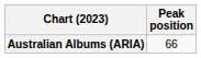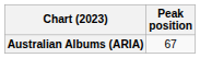Australian Albums (ARIA) | Peak position: 66 -> 67
